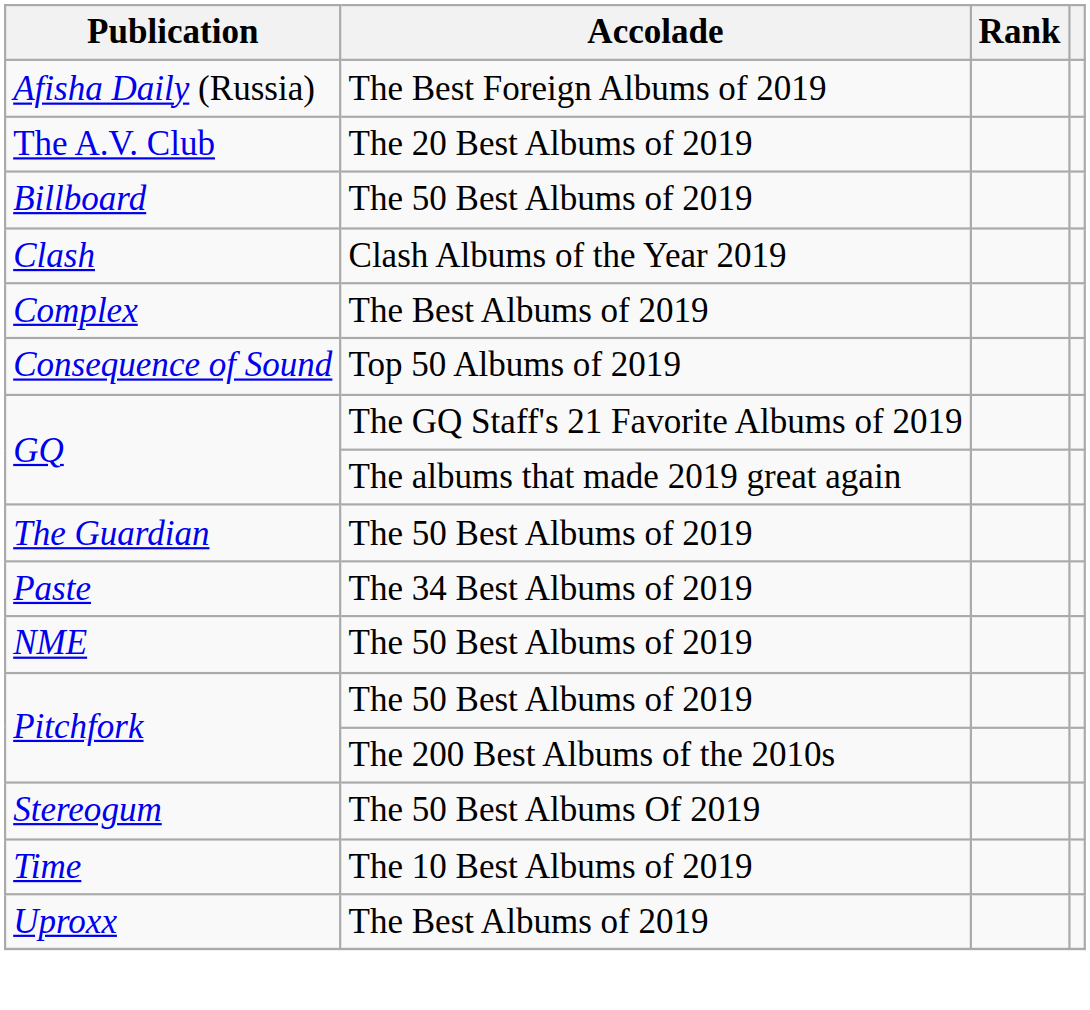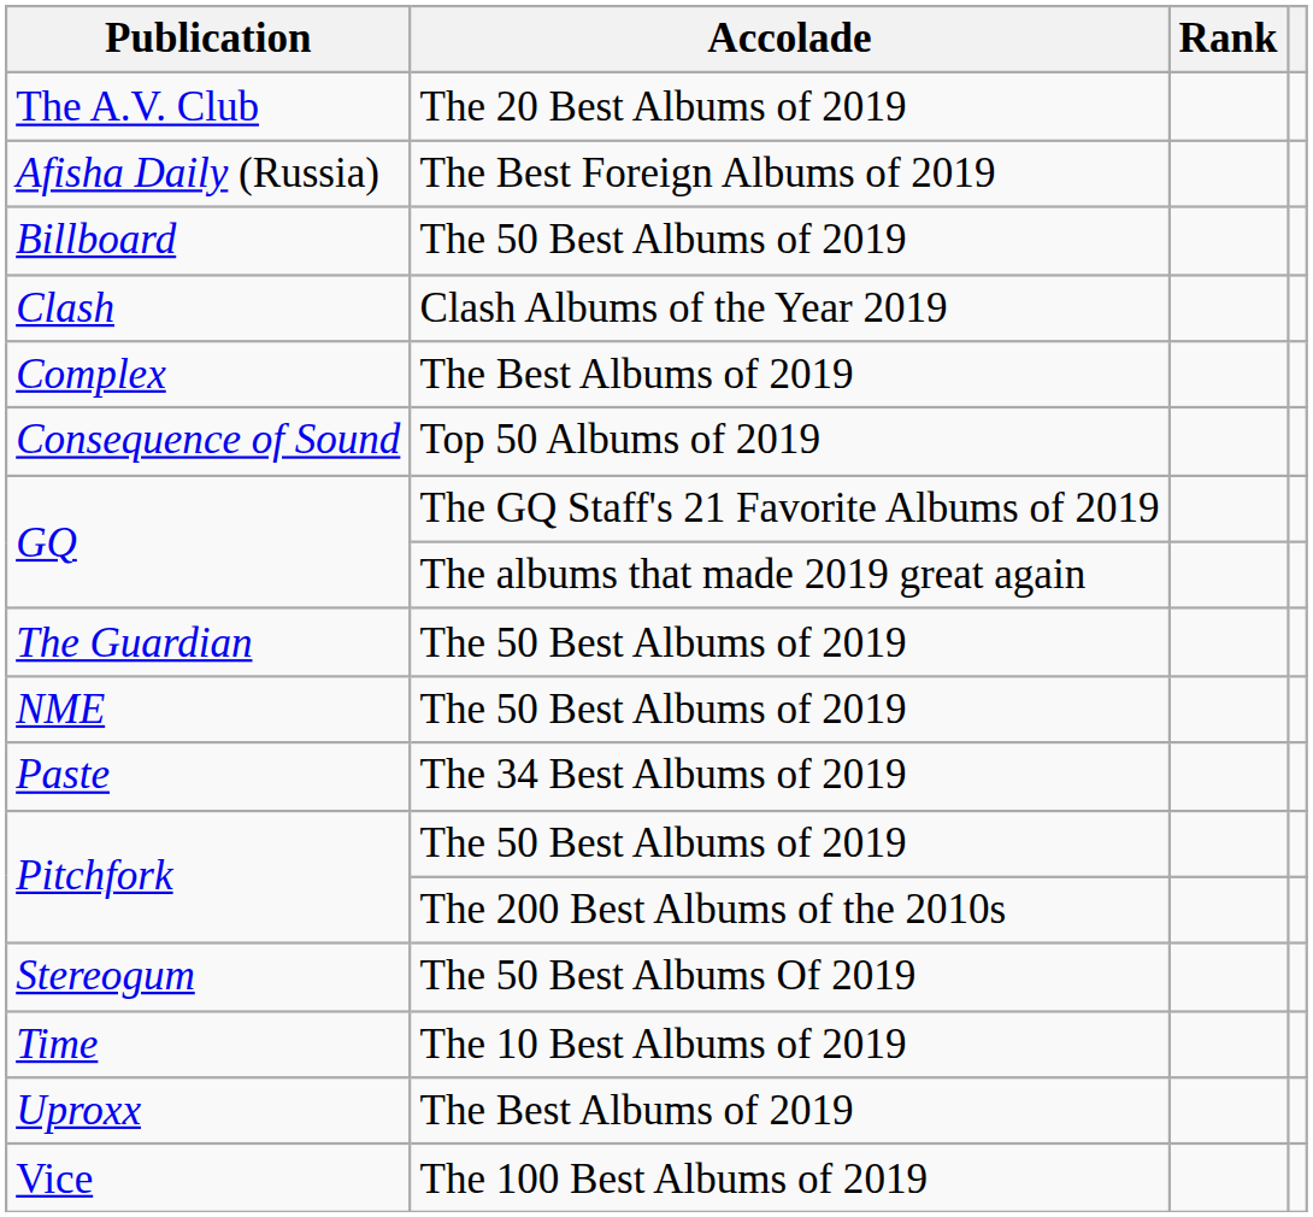rows swapped: Afisha Daily (Russia) <-> The A.V. Club
rows swapped: NME <-> Paste
+ row: Vice | The 100 Best Albums of 2019
